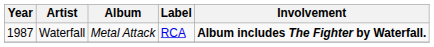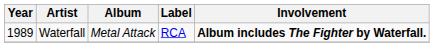Waterfall | Year: 1987 -> 1989
